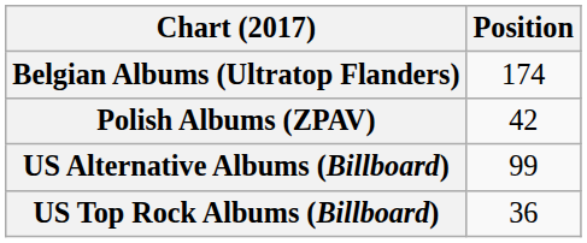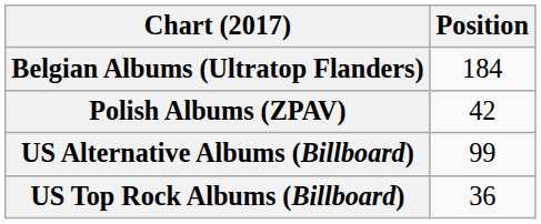Belgian Albums (Ultratop Flanders) | Position: 174 -> 184
